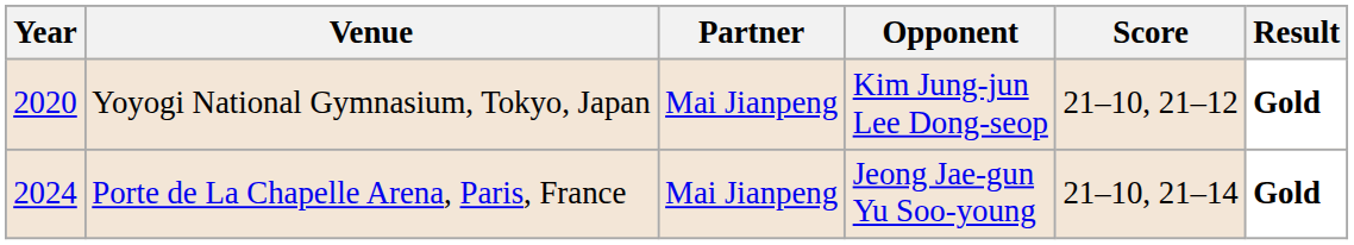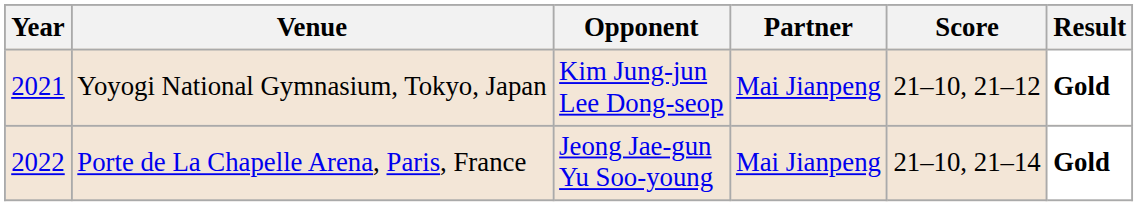columns swapped: Partner <-> Opponent
Yoyogi National Gymnasium, Tokyo, Japan | Year: 2020 -> 2021
Porte de La Chapelle Arena, Paris, France | Year: 2024 -> 2022
